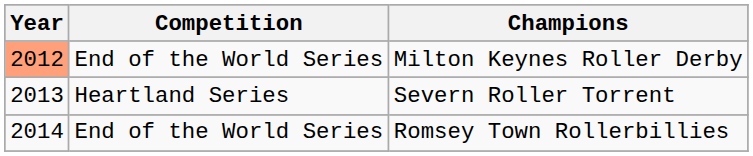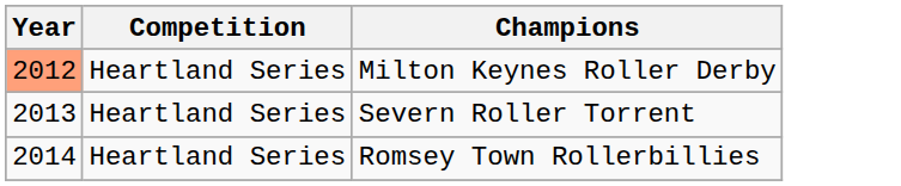Milton Keynes Roller Derby | Competition: End of the World Series -> Heartland Series
Romsey Town Rollerbillies | Competition: End of the World Series -> Heartland Series
